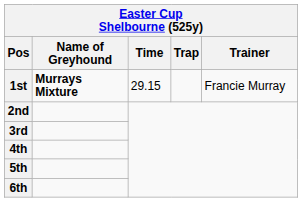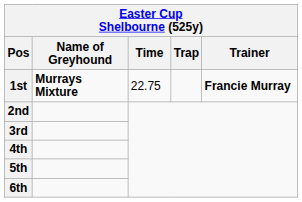1st | Time: 29.15 -> 22.75
1st | Trainer: normal -> bold
